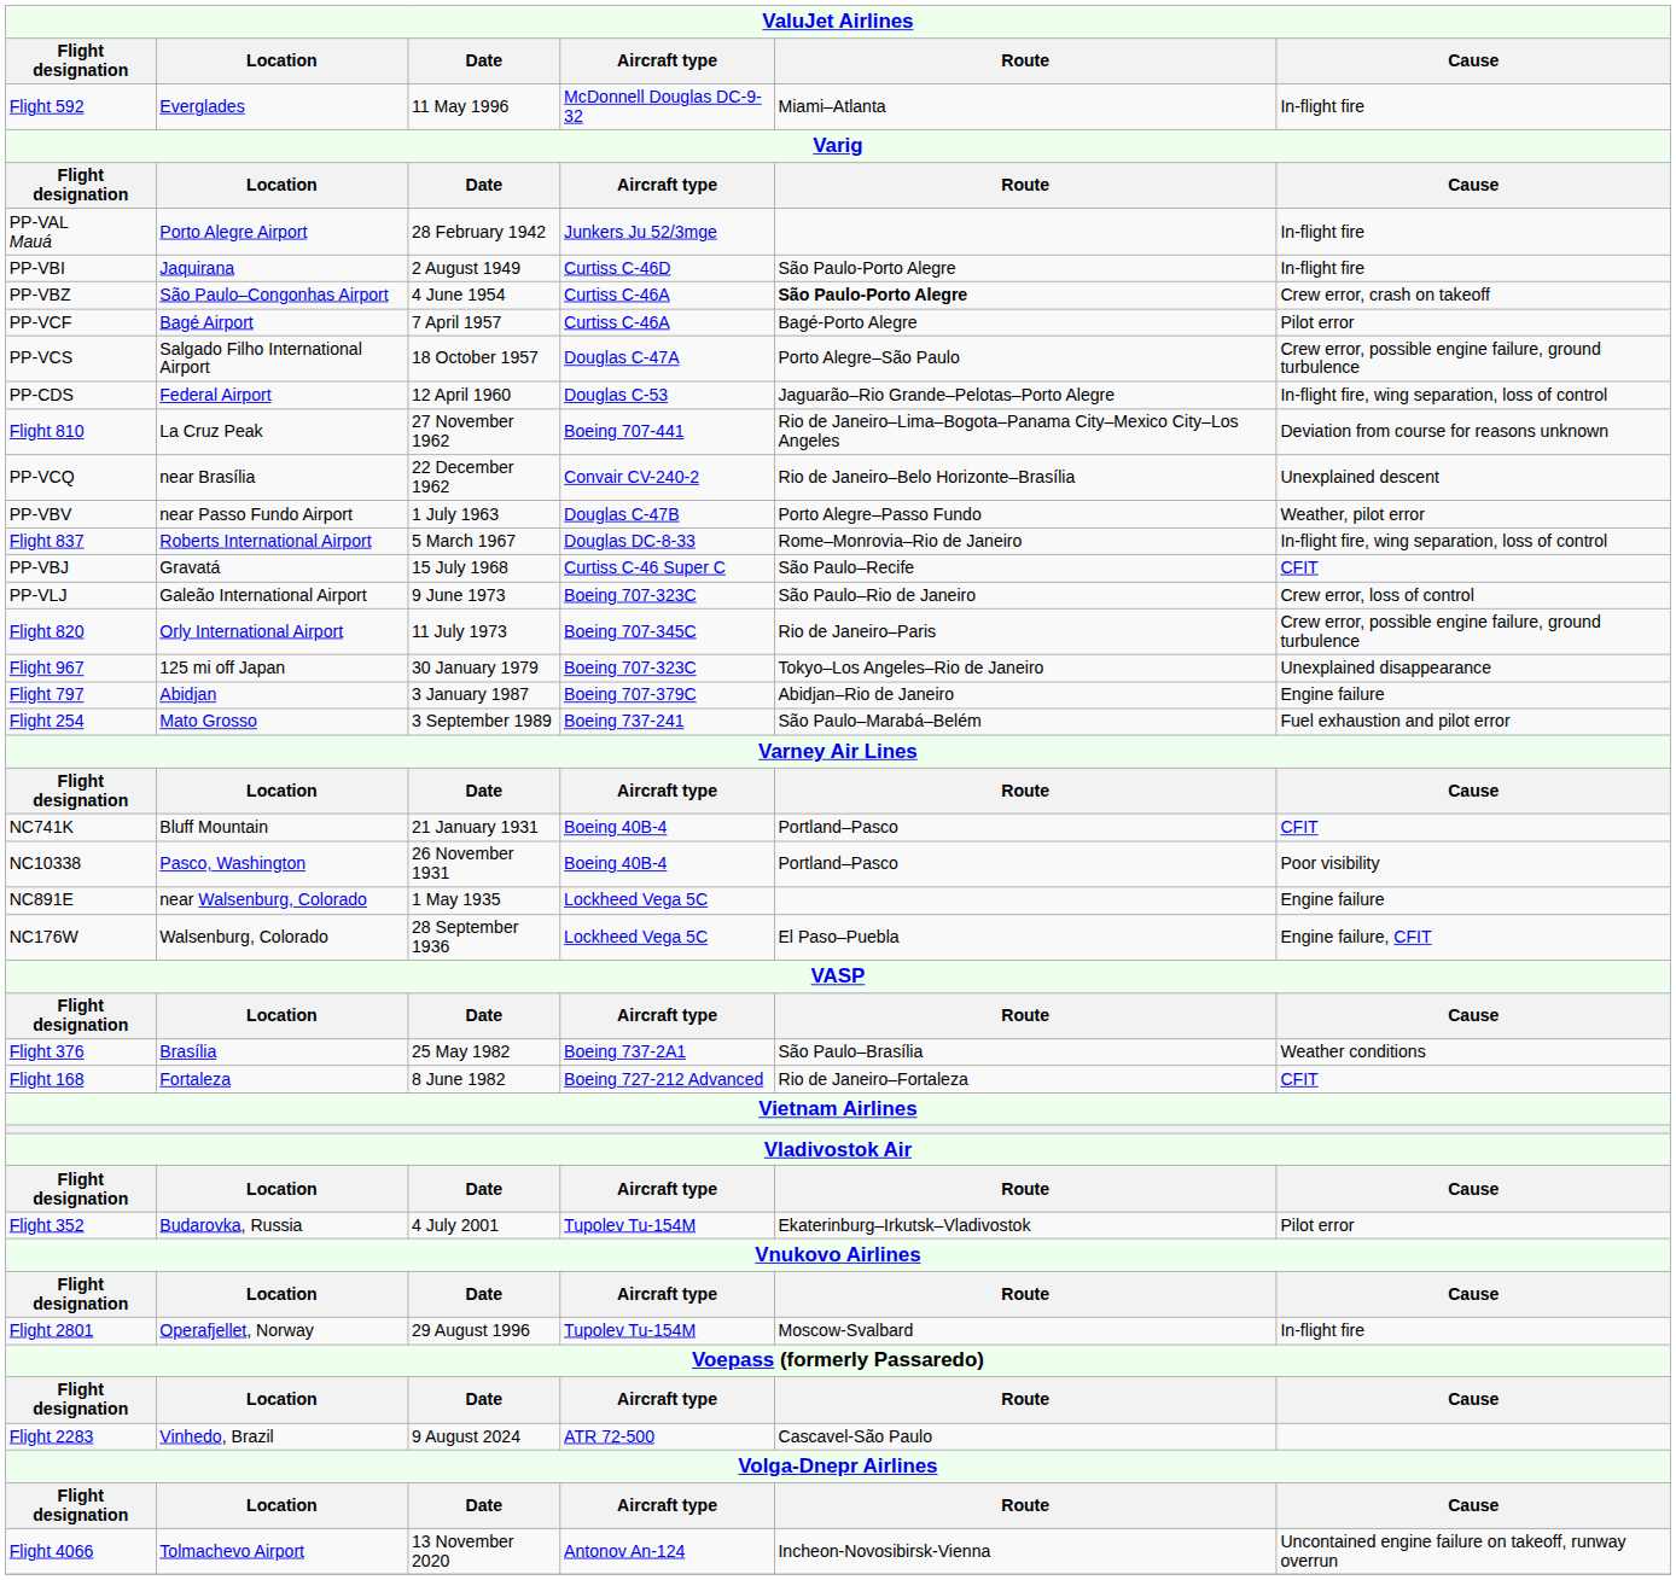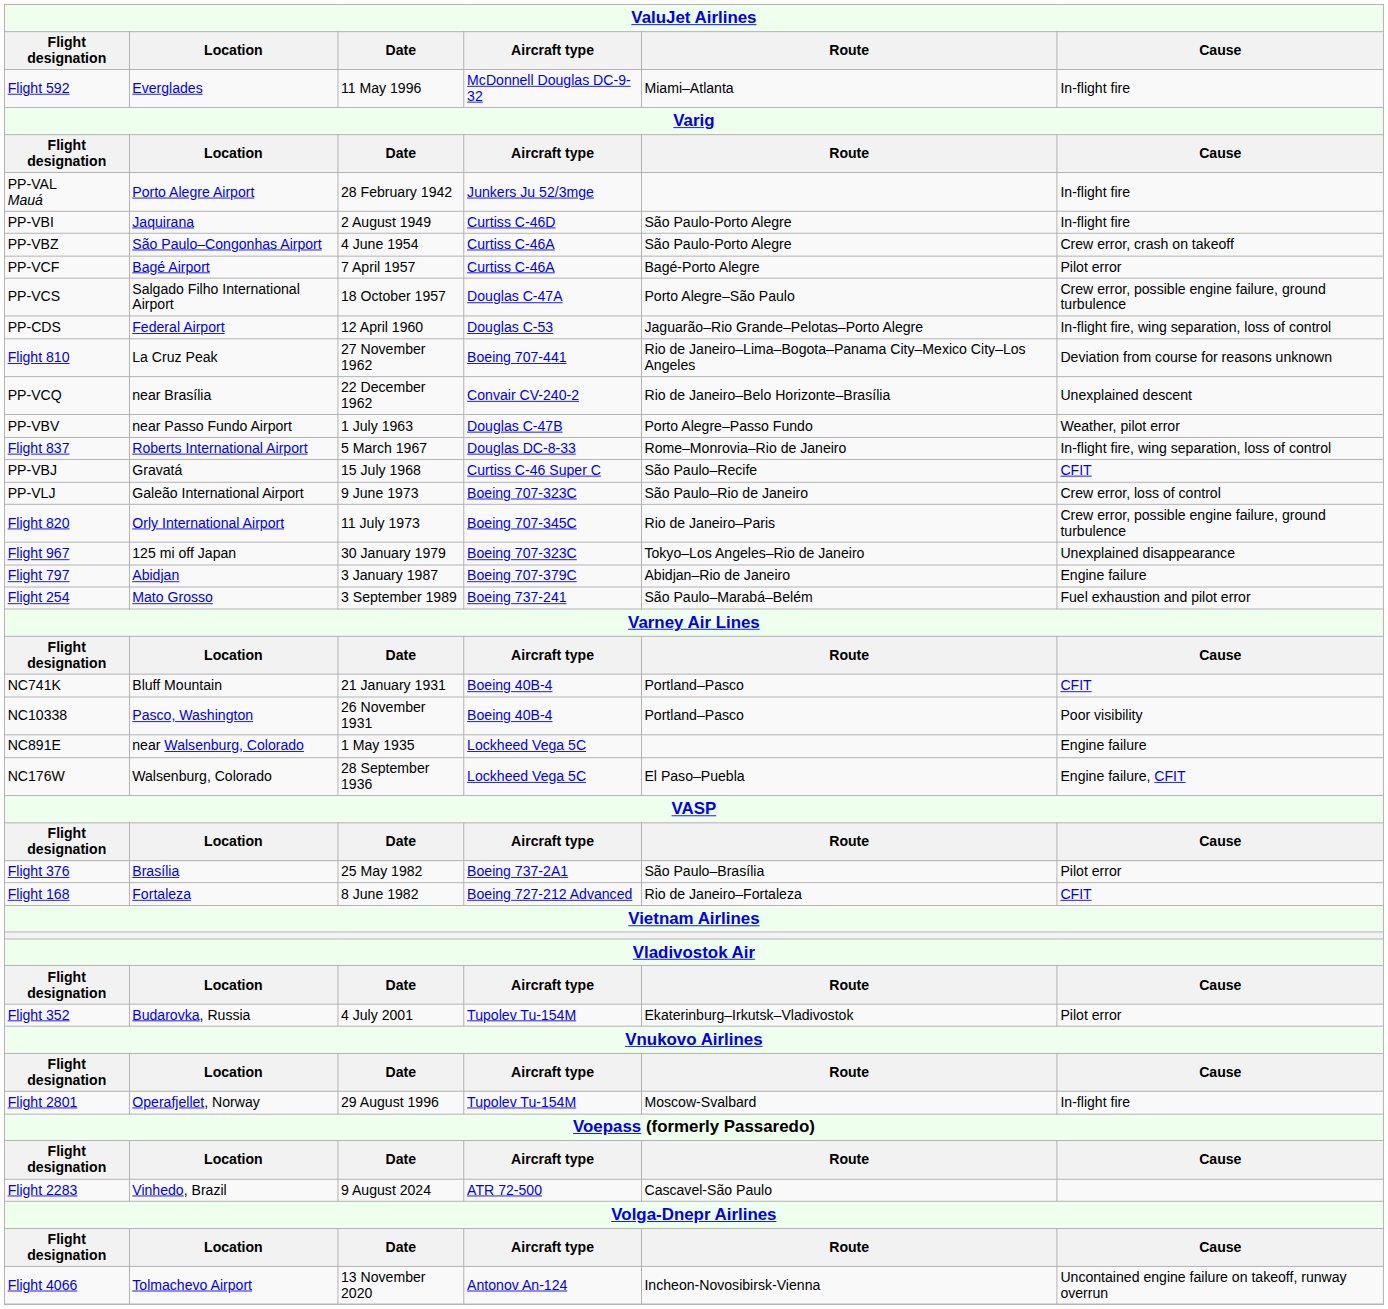PP-VBZ | Route: bold -> normal
Flight 376 | Cause: Weather conditions -> Pilot error
